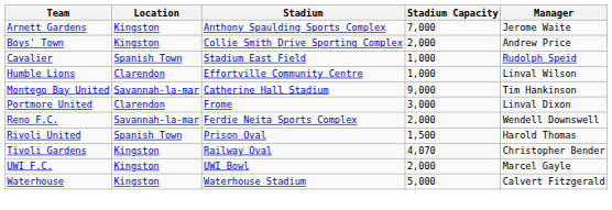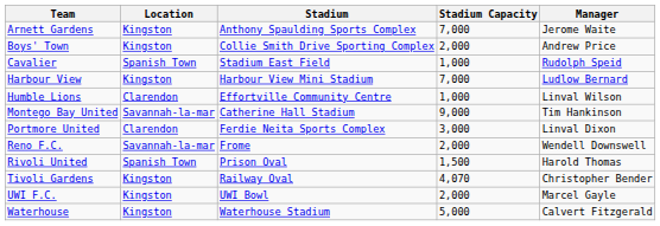+ row: Harbour View | Kingston | Harbour View Mini Stadium | 7,000 | Ludlow Bernard
Portmore United | Stadium: Frome -> Ferdie Neita Sports Complex
Reno F.C. | Stadium: Ferdie Neita Sports Complex -> Frome
